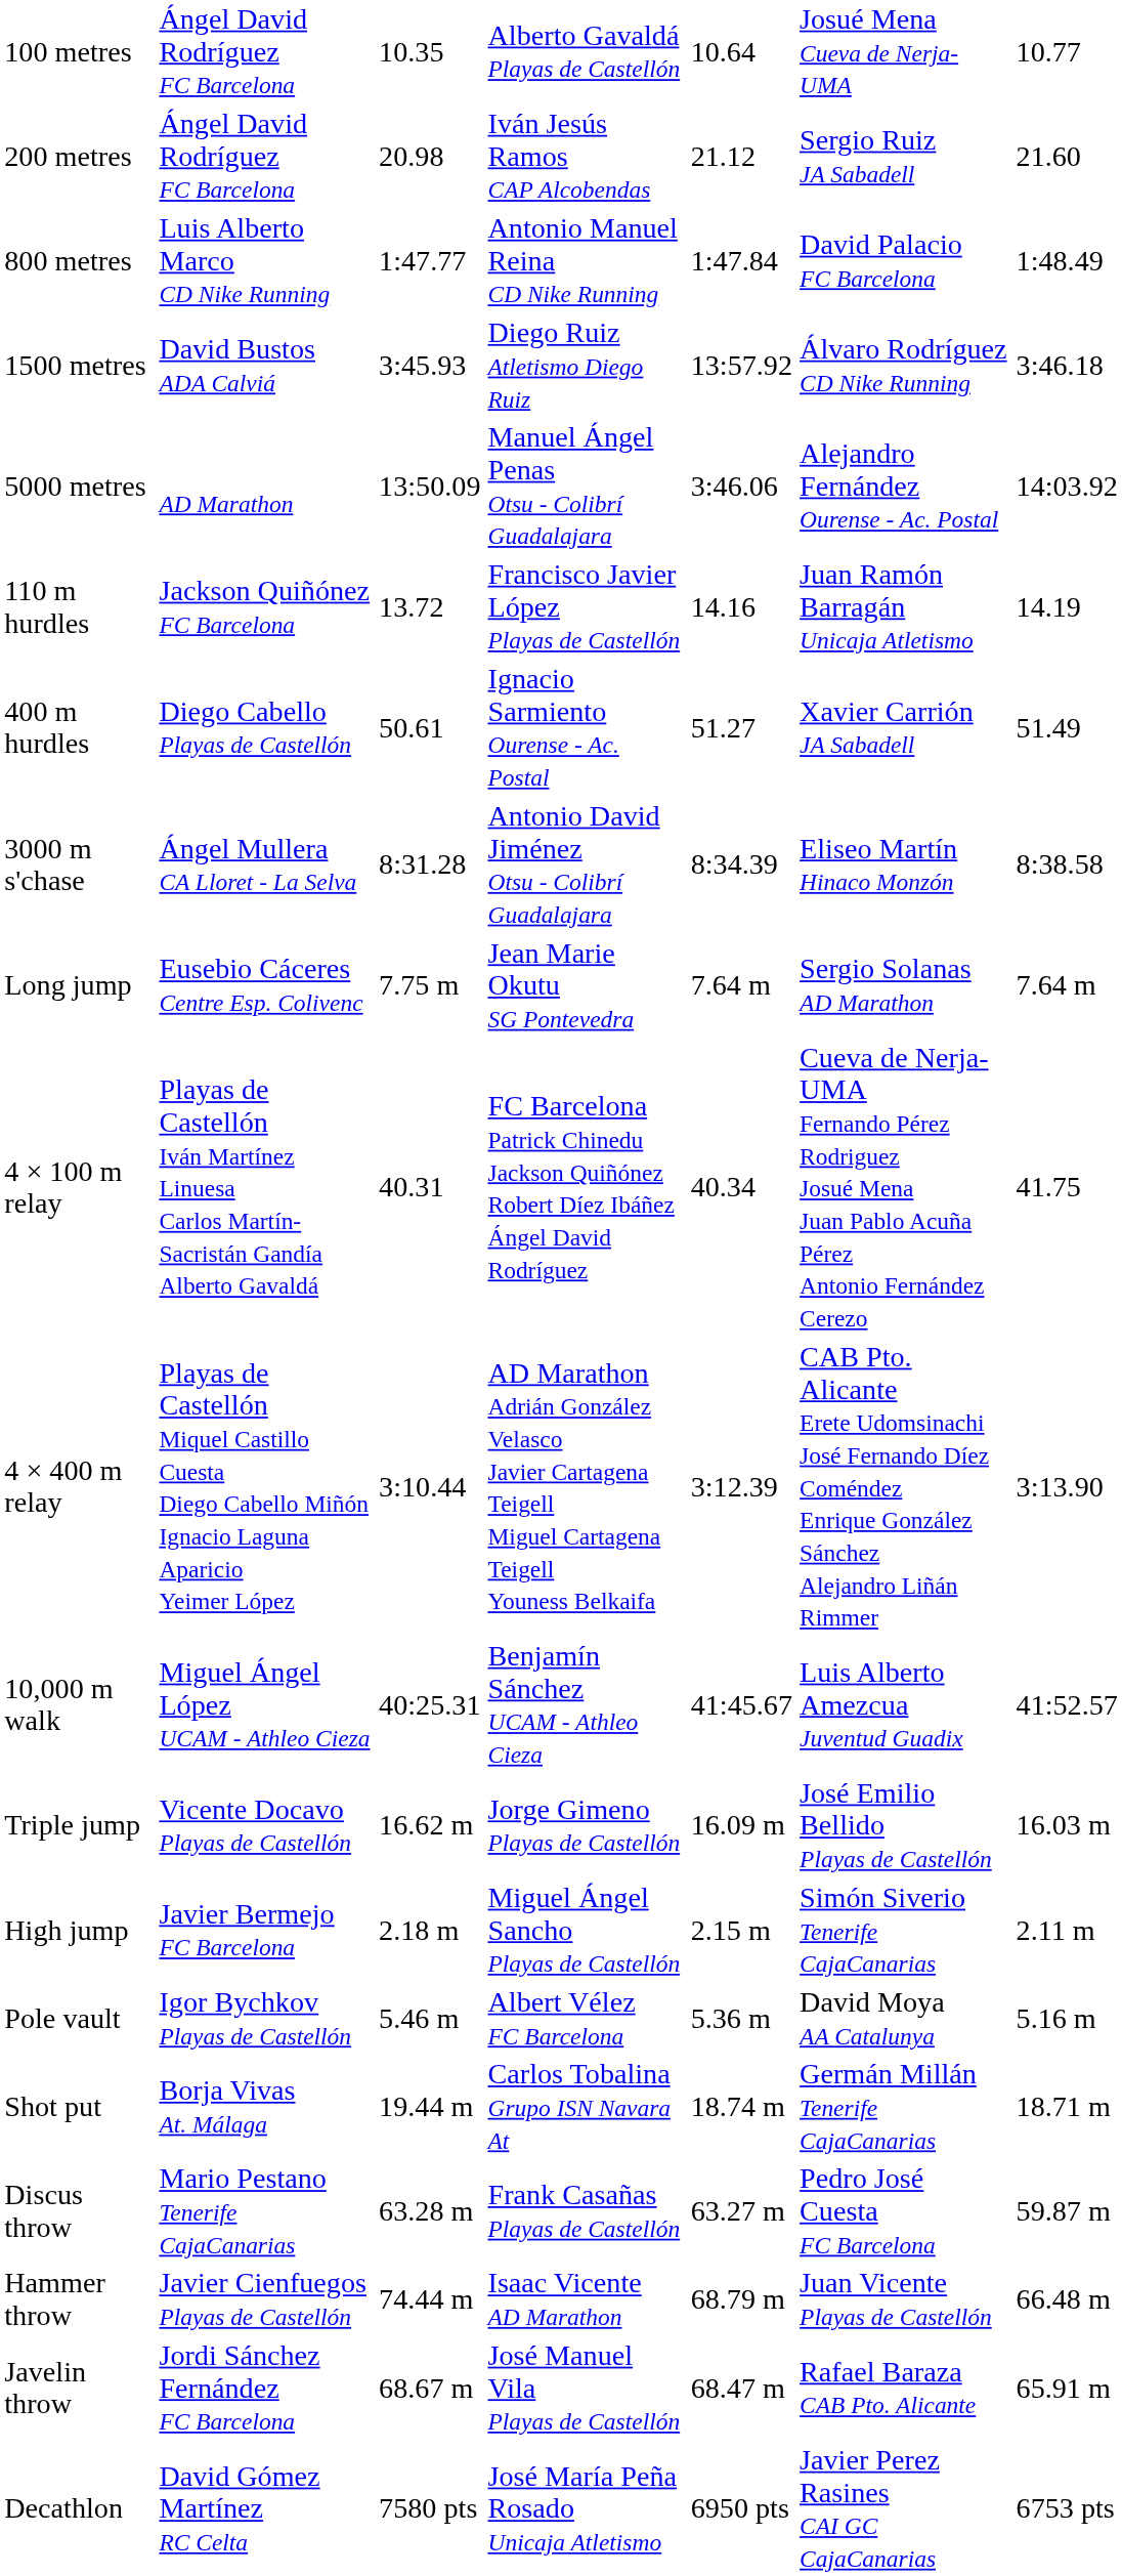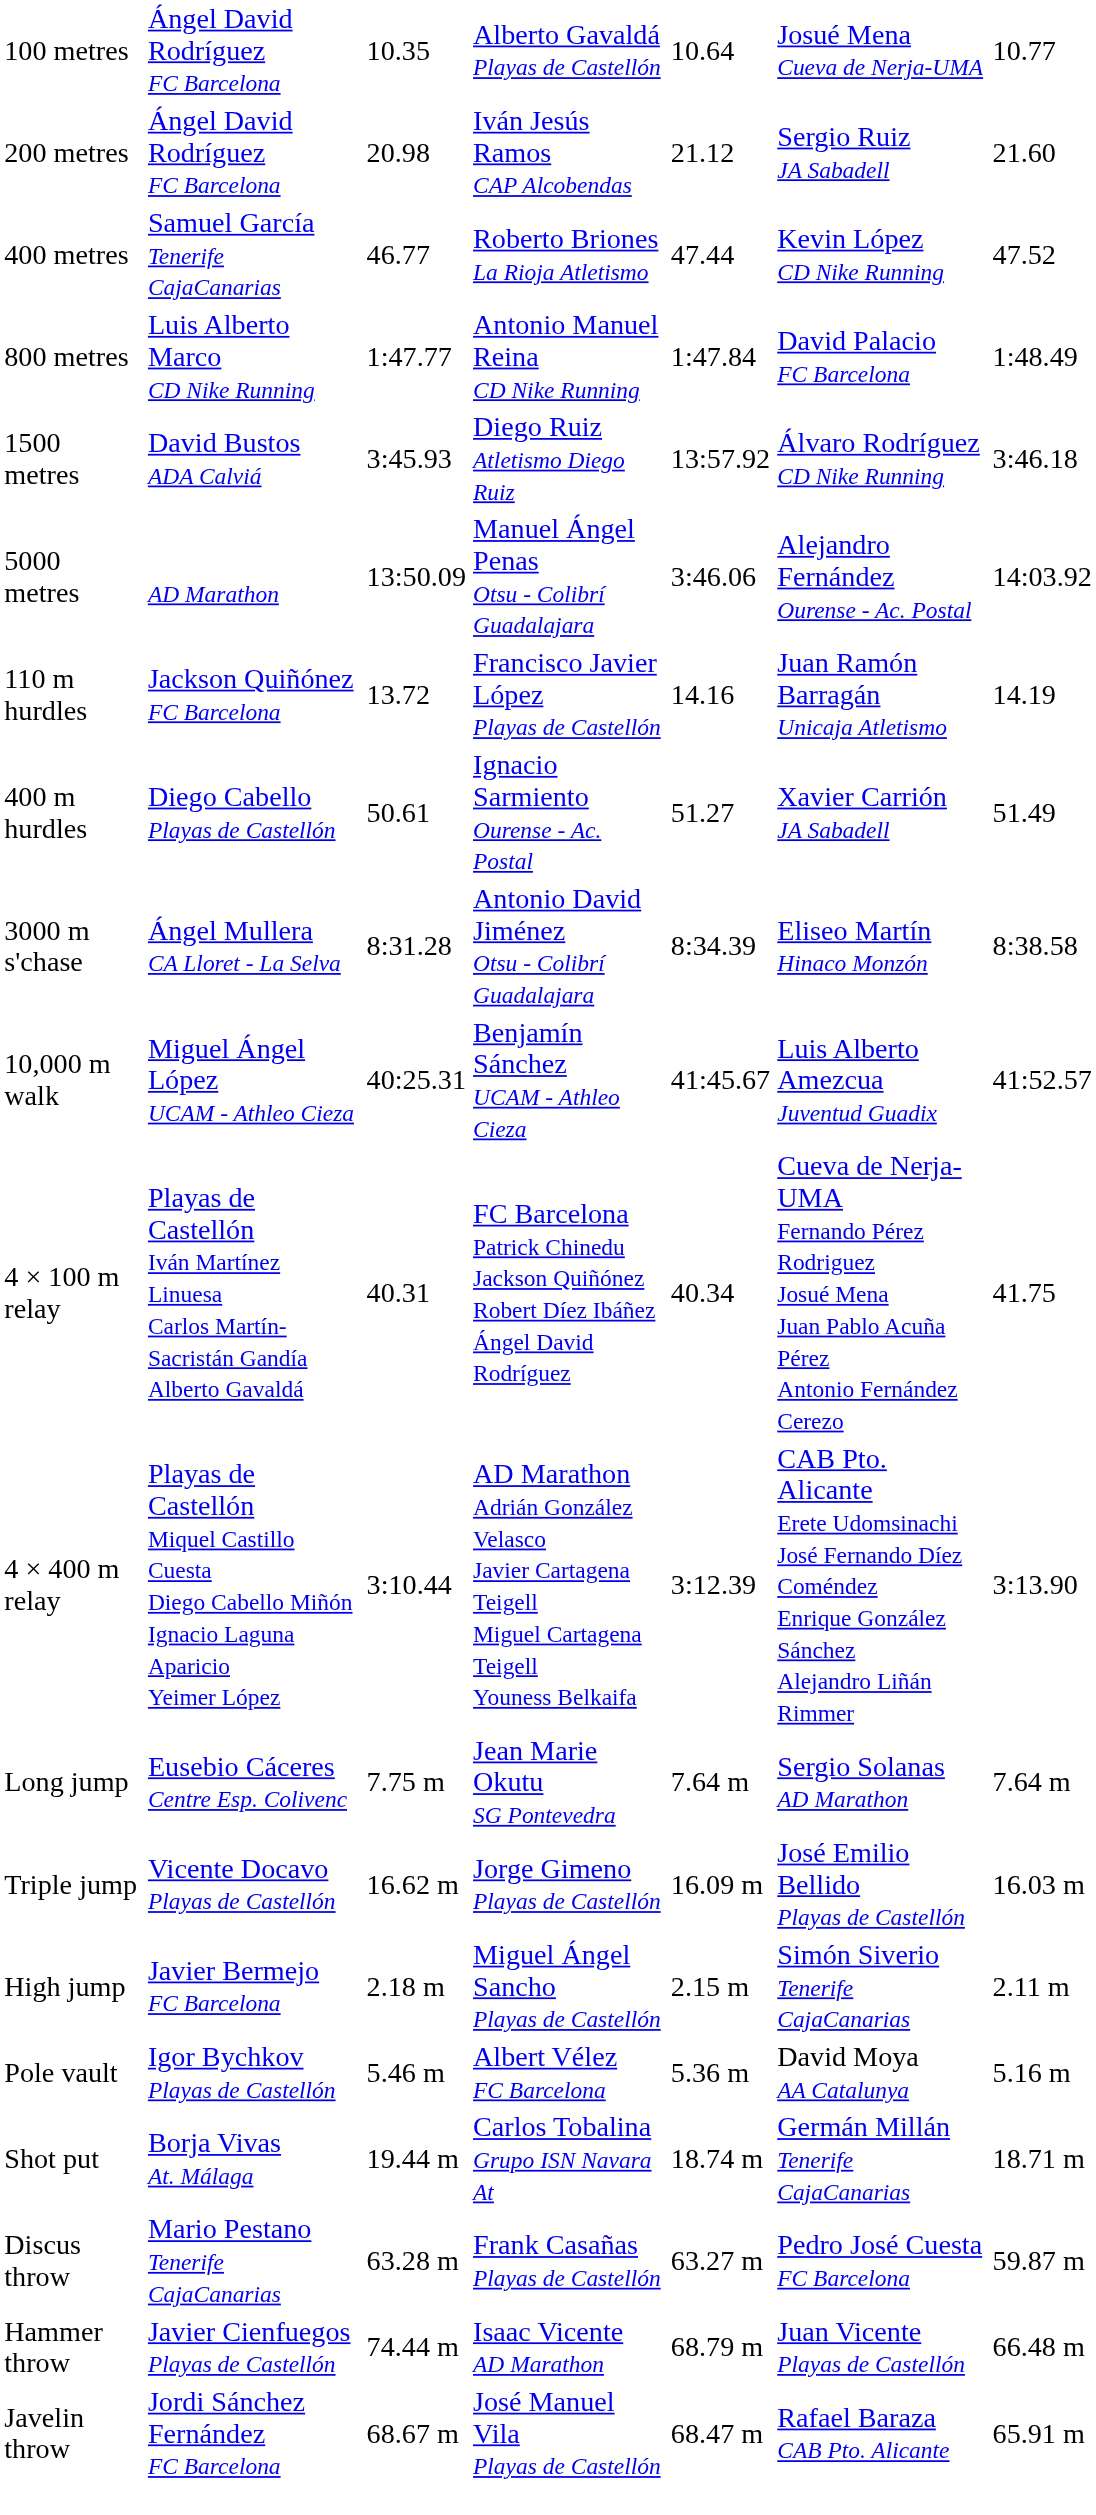+ row: 400 metres | Samuel García Tenerife CajaCanarias | 46.77 | Roberto Briones La Rioja Atletismo | 47.44 | Kevin López CD Nike Running | 47.52
rows swapped: 10,000 m walk <-> Long jump
- row: Decathlon | David Gómez Martínez RC Celta | 7580 pts | José María Peña Rosado Unicaja Atletismo | 6950 pts | Javier Perez Rasines CAI GC CajaCanarias | 6753 pts
